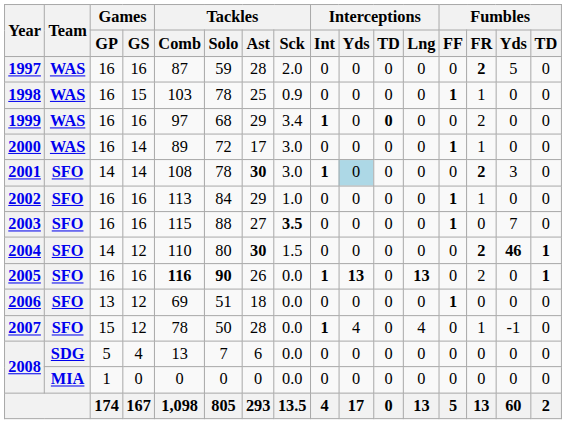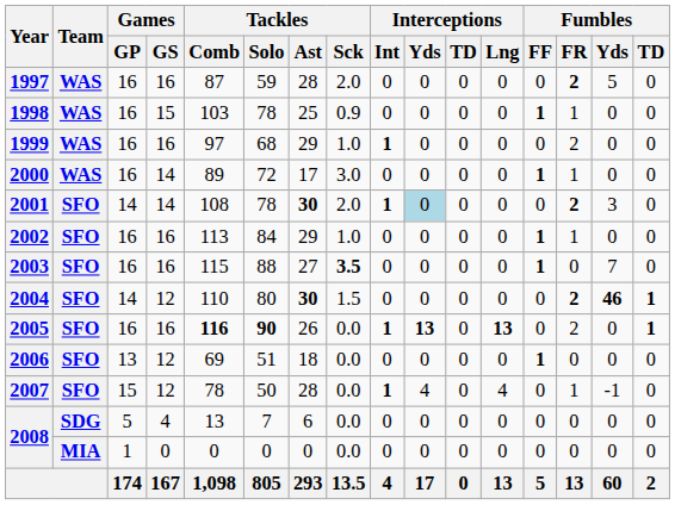1999 | Tackles / Sck: 3.4 -> 1.0
1999 | Interceptions / TD: bold -> normal
2001 | Tackles / Sck: 3.0 -> 2.0
